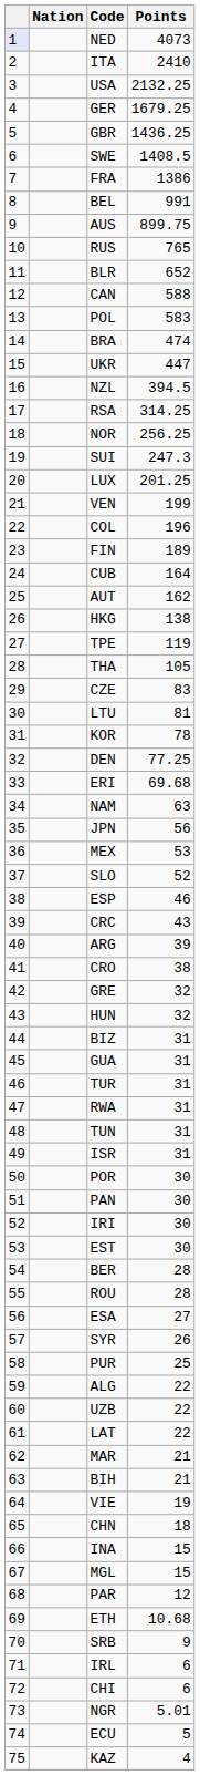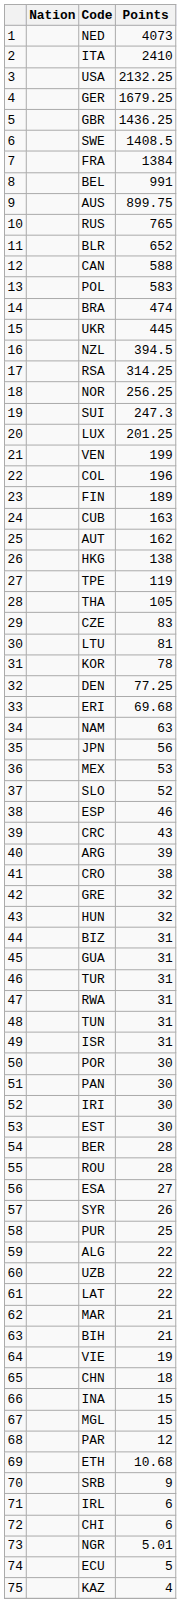NED | column 1: lavender background -> no background
FRA | Points: 1386 -> 1384
UKR | Points: 447 -> 445
CUB | Points: 164 -> 163
